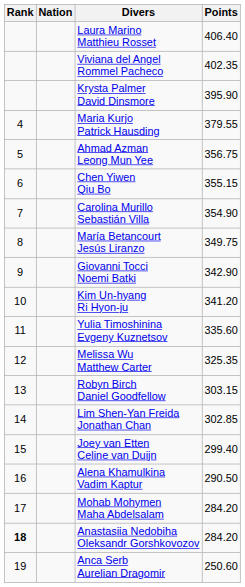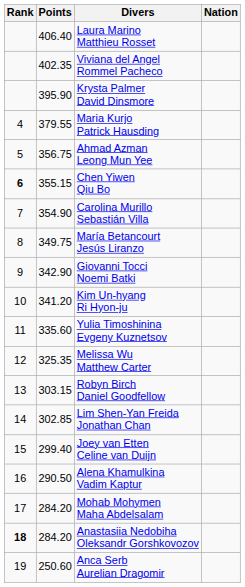columns swapped: Nation <-> Points
Chen Yiwen Qiu Bo | Rank: normal -> bold
